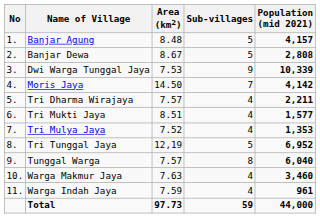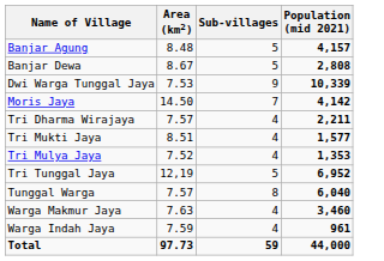- column: No | 1. | 2. | 3. | 4. | 5. | 6. | 7. | 8. | 9. | 10. | 11.
